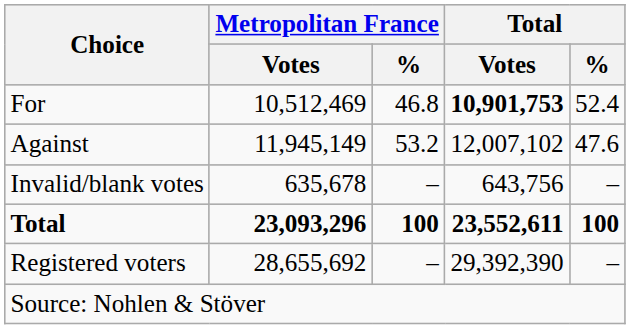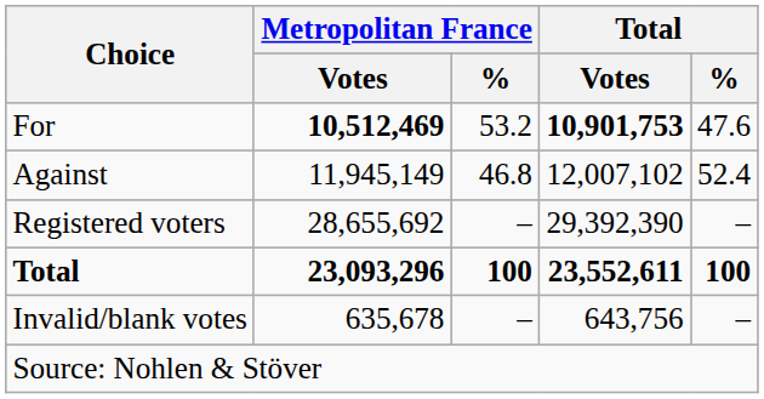For | Metropolitan France / Votes: normal -> bold
For | Metropolitan France / %: 46.8 -> 53.2
For | Total / %: 52.4 -> 47.6
Against | Metropolitan France / %: 53.2 -> 46.8
Against | Total / %: 47.6 -> 52.4
rows swapped: Invalid/blank votes <-> Registered voters
